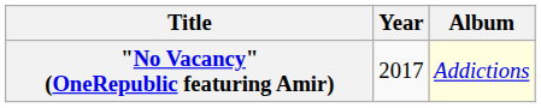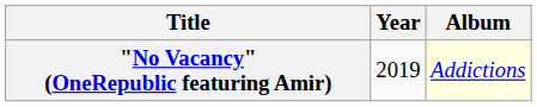"No Vacancy" (OneRepublic featuring Amir) | Year: 2017 -> 2019
